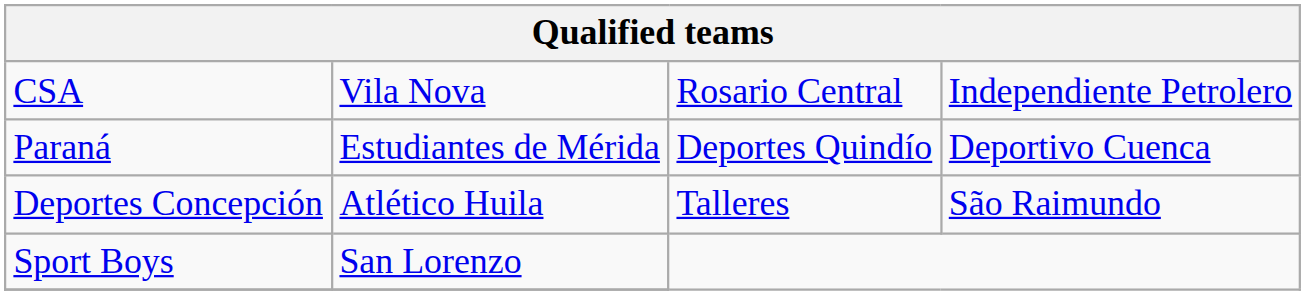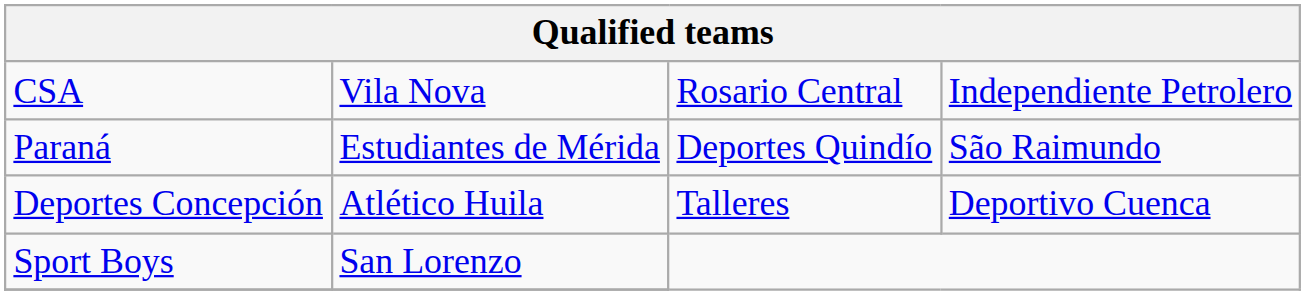Paraná | column 4: Deportivo Cuenca -> São Raimundo
Deportes Concepción | column 4: São Raimundo -> Deportivo Cuenca
